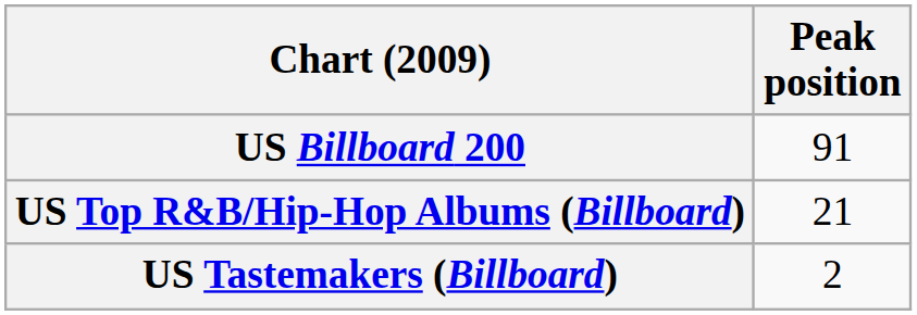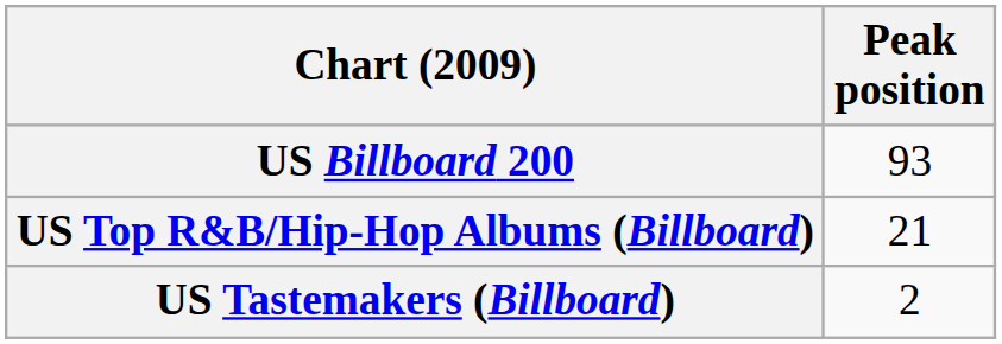US Billboard 200 | Peak position: 91 -> 93
